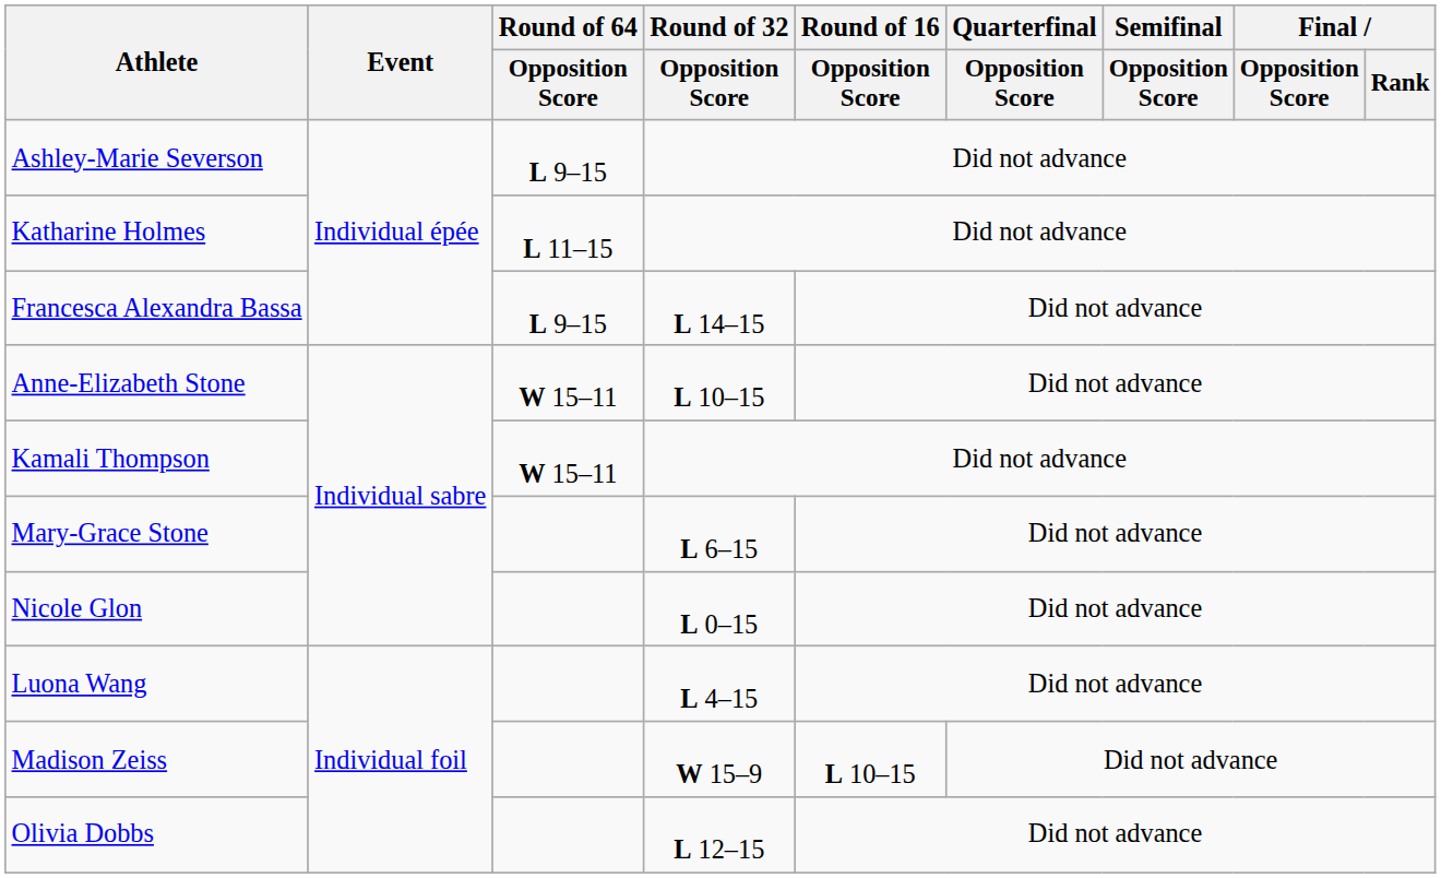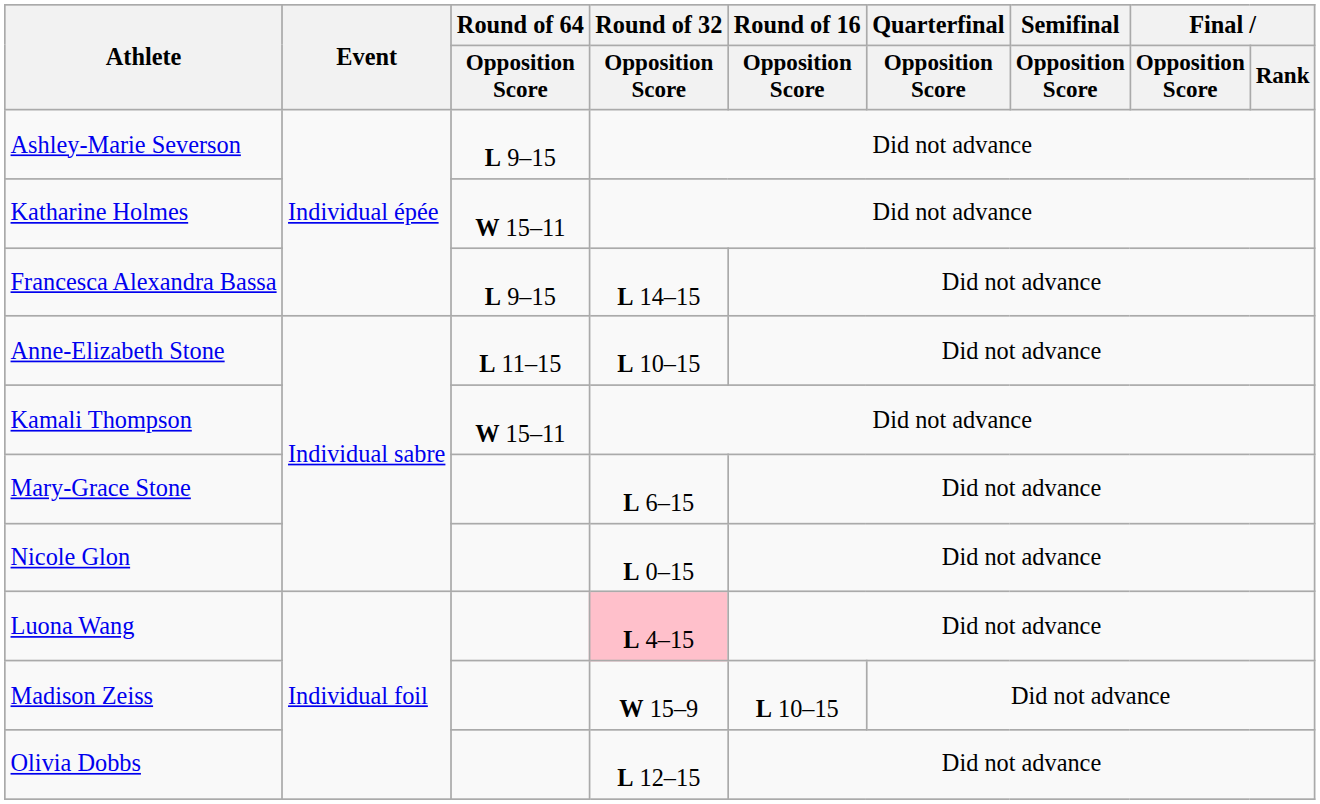Katharine Holmes | Round of 64 / Opposition Score: L 11–15 -> W 15–11
Anne-Elizabeth Stone | Round of 64 / Opposition Score: W 15–11 -> L 11–15
Luona Wang | Round of 32 / Opposition Score: no background -> pink background
